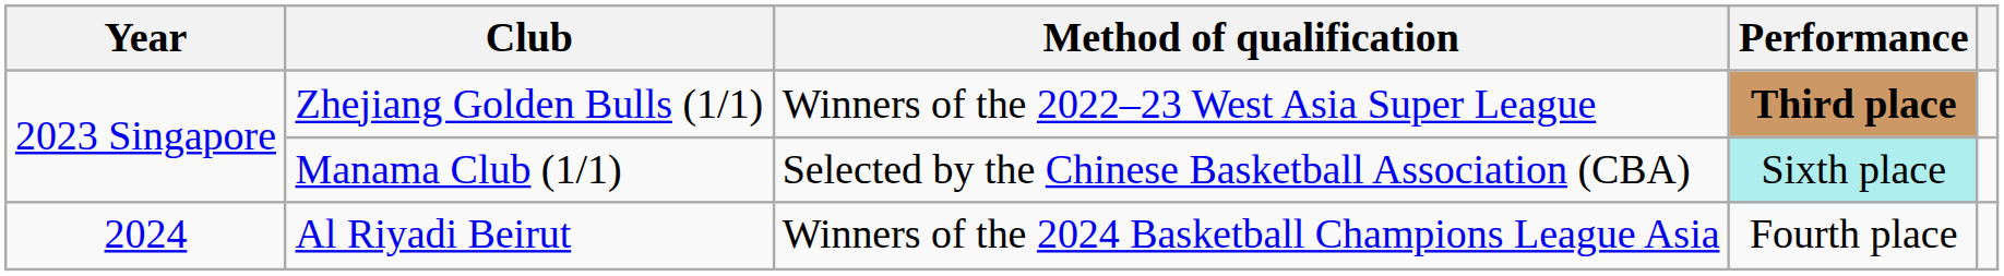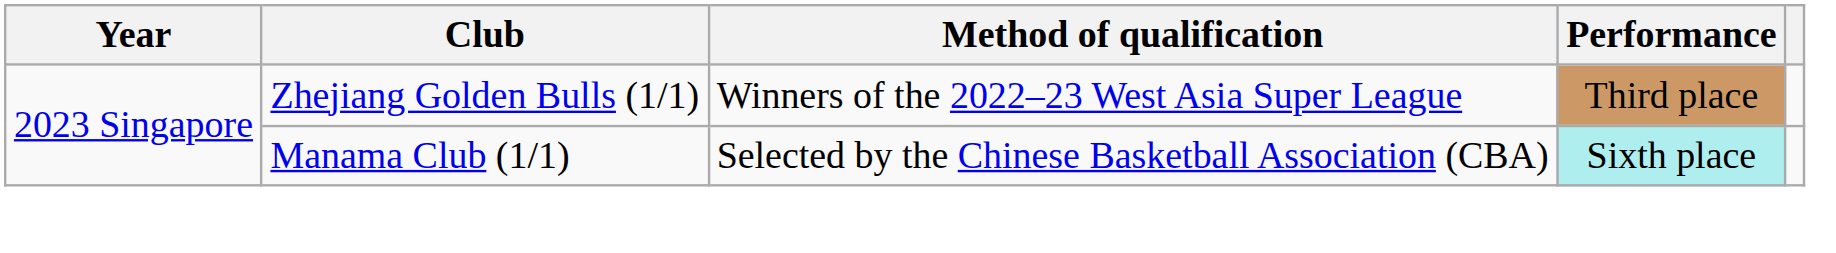Zhejiang Golden Bulls (1/1) | Performance: bold -> normal
- row: 2024 | Al Riyadi Beirut | Winners of the 2024 Basketball Champions League Asia | Fourth place
